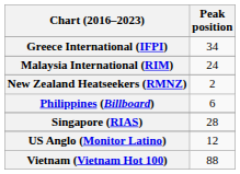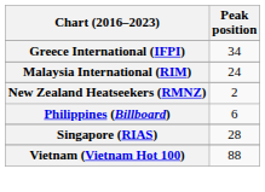- row: US Anglo (Monitor Latino) | 12
